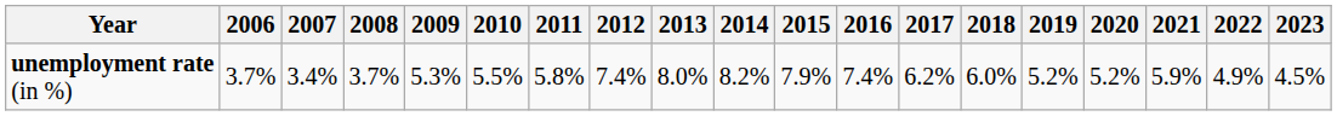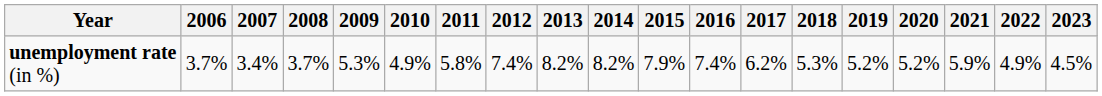unemployment rate (in %) | 2010: 5.5% -> 4.9%
unemployment rate (in %) | 2013: 8.0% -> 8.2%
unemployment rate (in %) | 2018: 6.0% -> 5.3%
